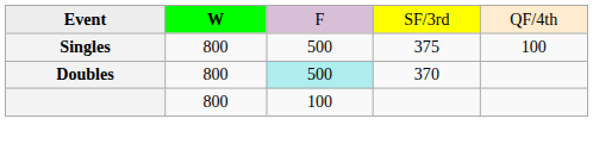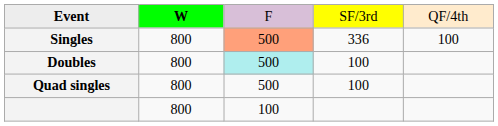Singles | column 3: no background -> lightsalmon background
Singles | column 4: 375 -> 336
Doubles | column 4: 370 -> 100
+ row: Quad singles | 800 | 500 | 100
